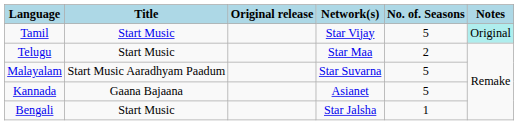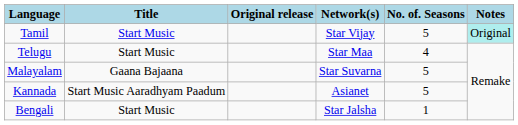Telugu | No. of. Seasons: 2 -> 4
Malayalam | Title: Start Music Aaradhyam Paadum -> Gaana Bajaana
Kannada | Title: Gaana Bajaana -> Start Music Aaradhyam Paadum
